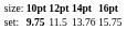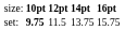set: | column 4: 13.76 -> 13.75
